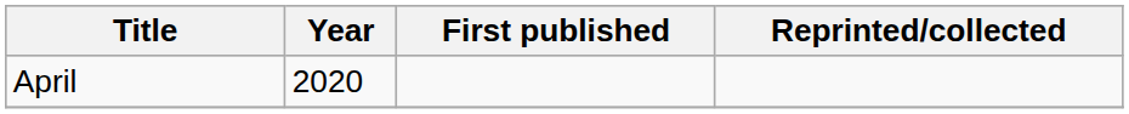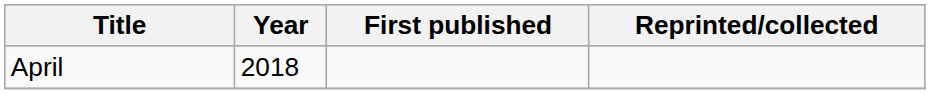April | Year: 2020 -> 2018
